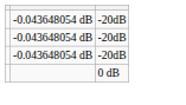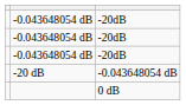+ row: -20 dB | -0.043648054 dB
